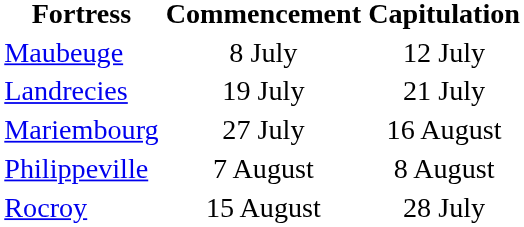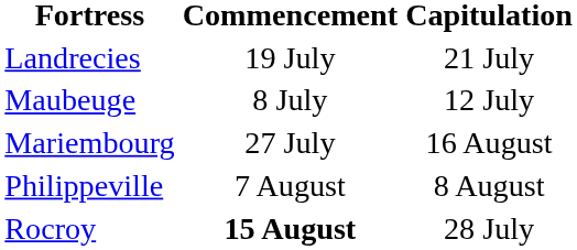rows swapped: Maubeuge <-> Landrecies
Rocroy | Commencement: normal -> bold
